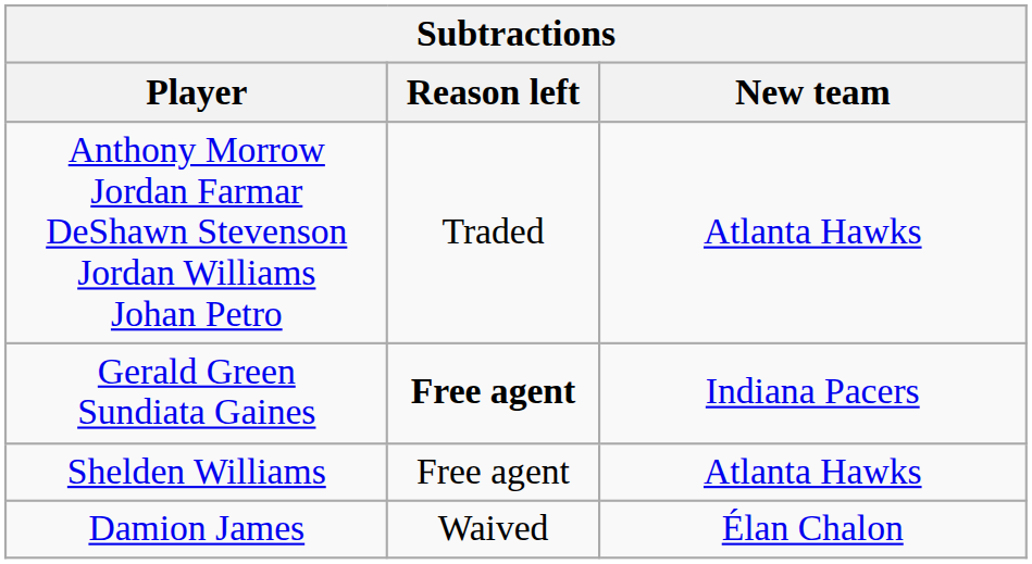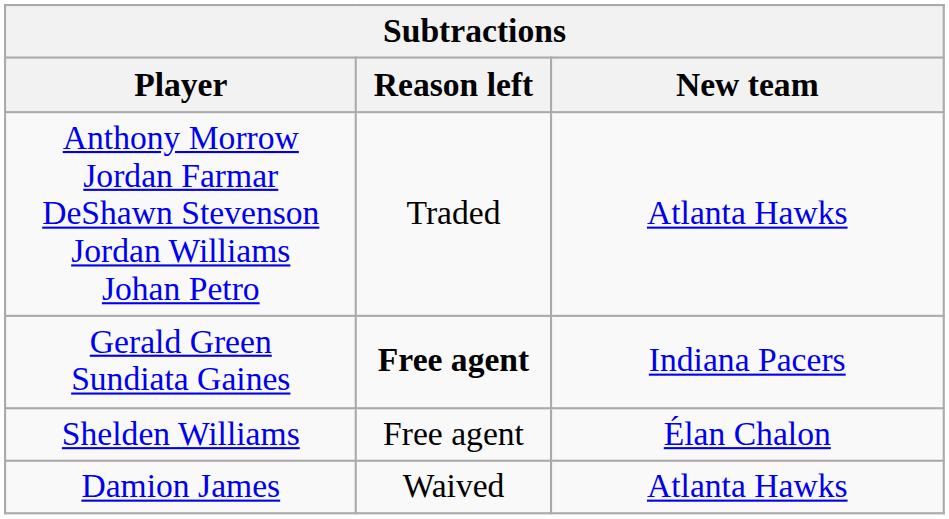Shelden Williams | New team: Atlanta Hawks -> Élan Chalon
Damion James | New team: Élan Chalon -> Atlanta Hawks
